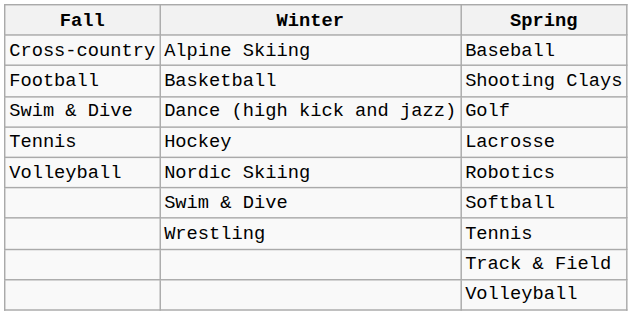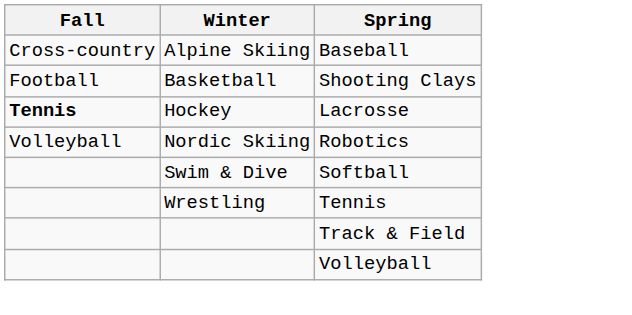- row: Swim & Dive | Dance (high kick and jazz) | Golf
Lacrosse | Fall: normal -> bold
